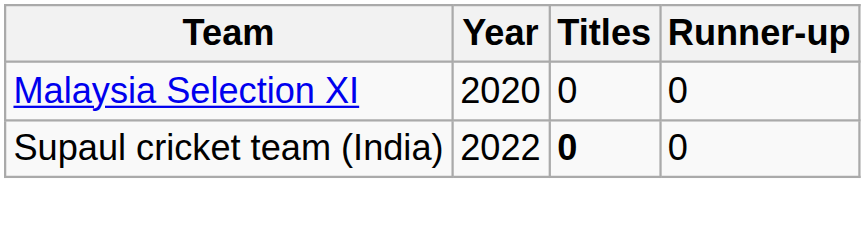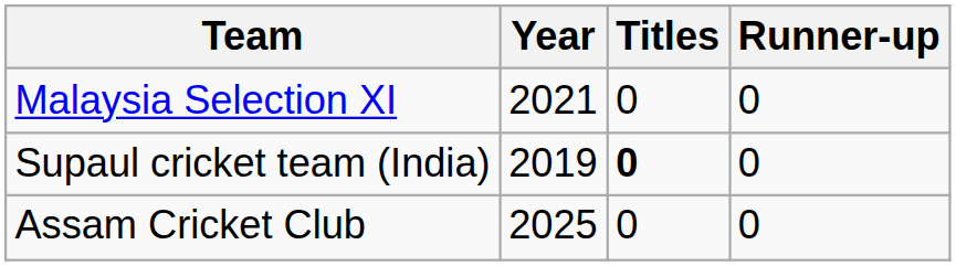Malaysia Selection XI | Year: 2020 -> 2021
Supaul cricket team (India) | Year: 2022 -> 2019
+ row: Assam Cricket Club | 2025 | 0 | 0
